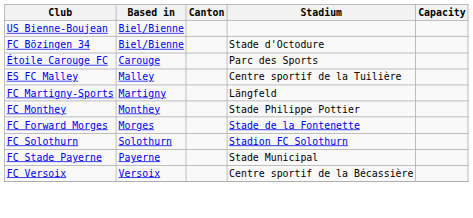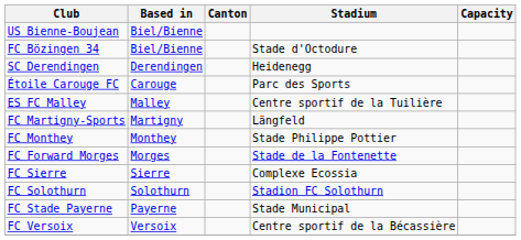+ row: SC Derendingen | Derendingen | Heidenegg
+ row: FC Sierre | Sierre | Complexe Ecossia
